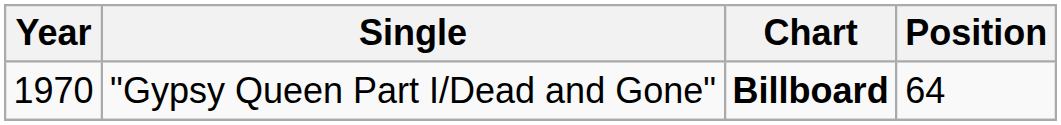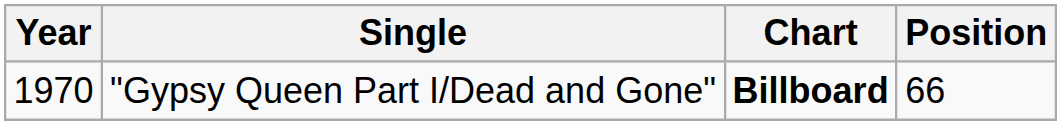"Gypsy Queen Part I/Dead and Gone" | Position: 64 -> 66
